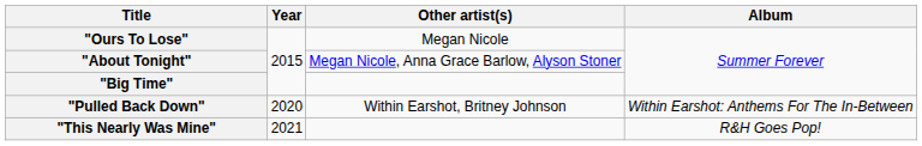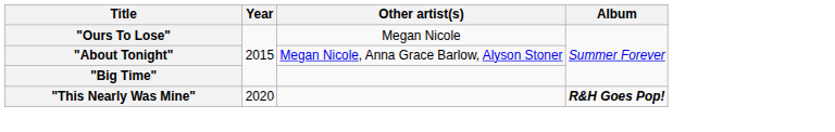- row: "Pulled Back Down" | 2020 | Within Earshot, Britney Johnson | Within Earshot: Anthems For The In-Between
"This Nearly Was Mine" | Year: 2021 -> 2020
"This Nearly Was Mine" | Album: normal -> bold
